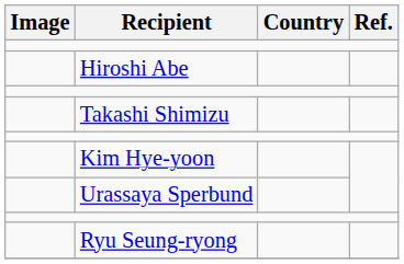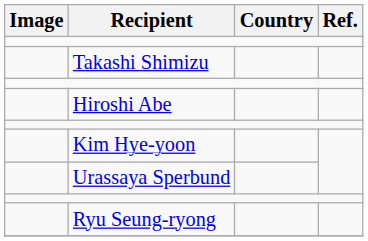rows swapped: Hiroshi Abe <-> Takashi Shimizu
